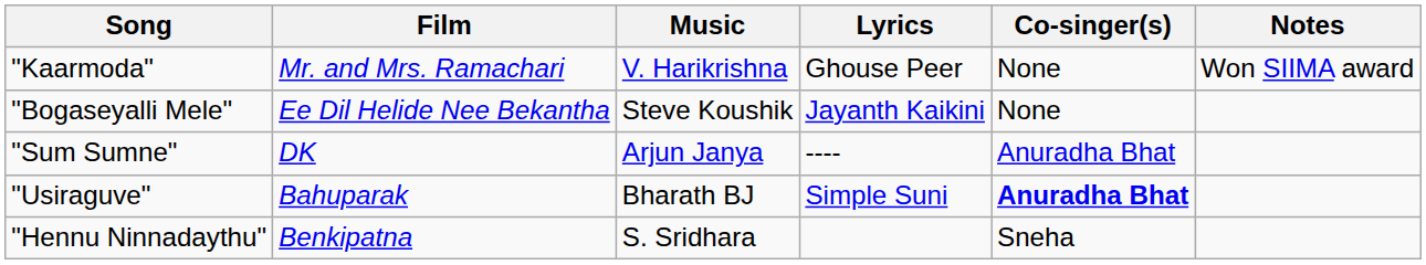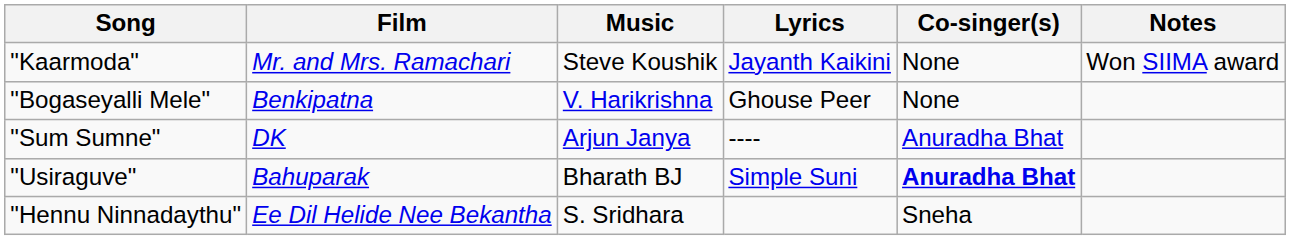"Kaarmoda" | Music: V. Harikrishna -> Steve Koushik
"Kaarmoda" | Lyrics: Ghouse Peer -> Jayanth Kaikini
"Bogaseyalli Mele" | Film: Ee Dil Helide Nee Bekantha -> Benkipatna
"Bogaseyalli Mele" | Music: Steve Koushik -> V. Harikrishna
"Bogaseyalli Mele" | Lyrics: Jayanth Kaikini -> Ghouse Peer
"Hennu Ninnadaythu" | Film: Benkipatna -> Ee Dil Helide Nee Bekantha
